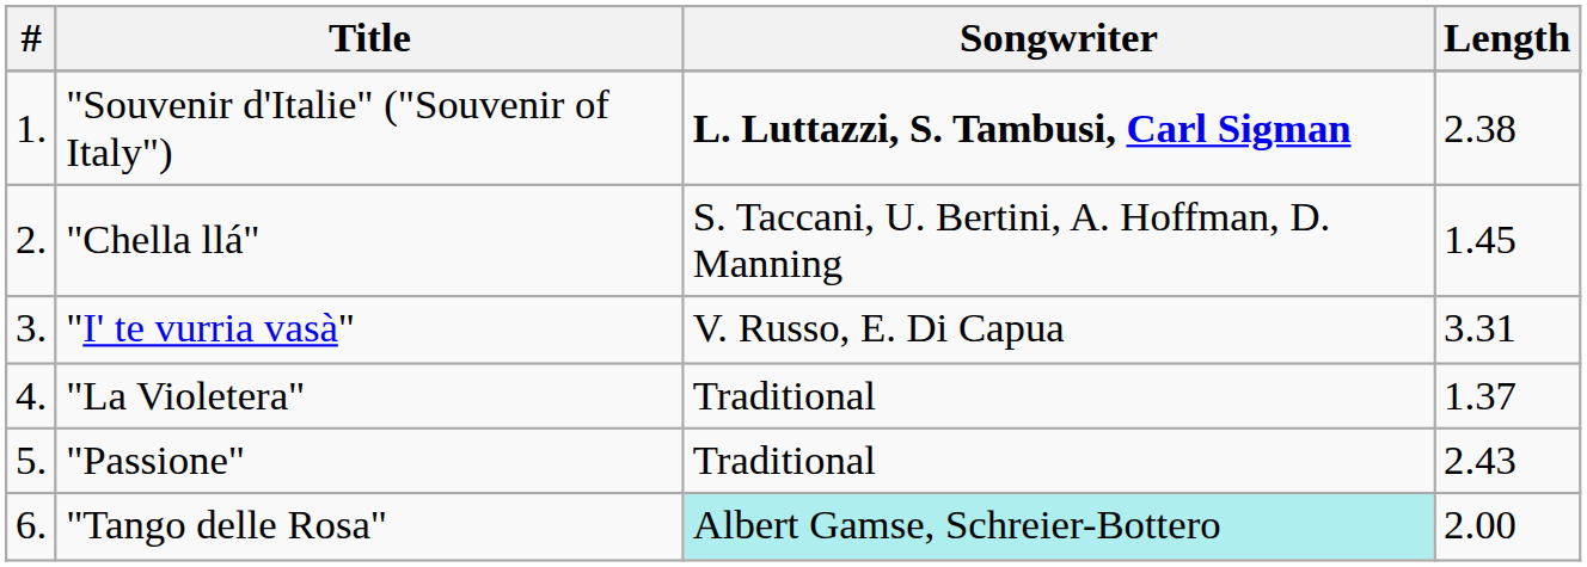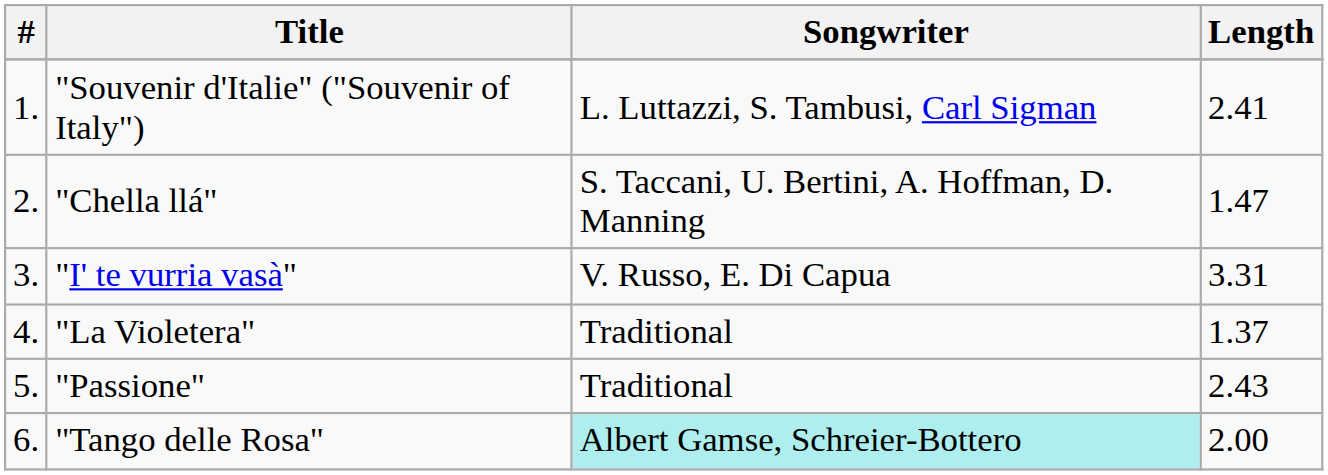"Souvenir d'Italie" ("Souvenir of Italy") | Songwriter: bold -> normal
"Souvenir d'Italie" ("Souvenir of Italy") | Length: 2.38 -> 2.41
"Chella llá" | Length: 1.45 -> 1.47
